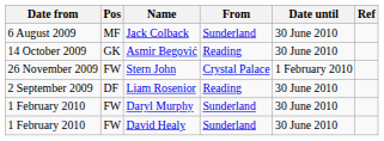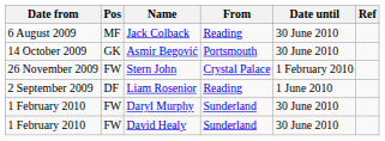Jack Colback | From: Sunderland -> Reading
Asmir Begović | From: Reading -> Portsmouth
Liam Rosenior | Date until: 30 June 2010 -> 1 June 2010
